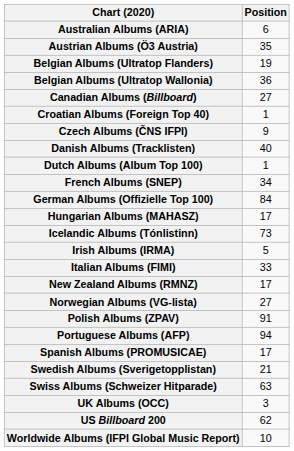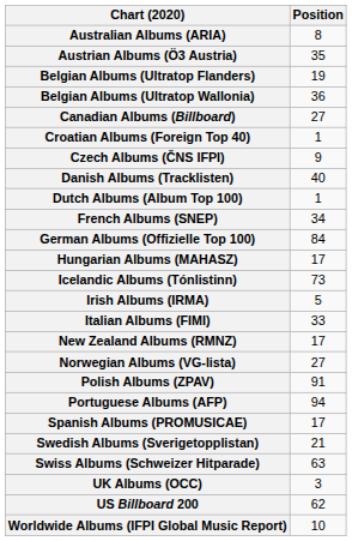Australian Albums (ARIA) | Position: 6 -> 8
